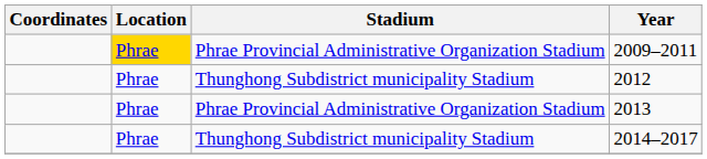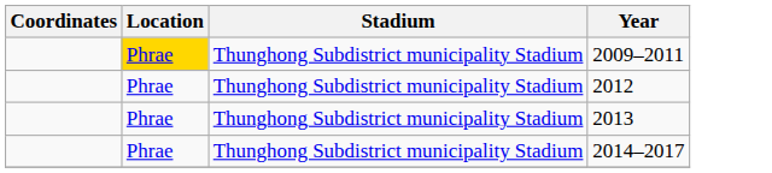2009–2011 | Stadium: Phrae Provincial Administrative Organization Stadium -> Thunghong Subdistrict municipality Stadium
2013 | Stadium: Phrae Provincial Administrative Organization Stadium -> Thunghong Subdistrict municipality Stadium
